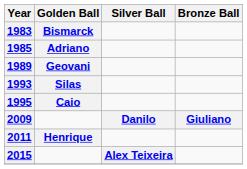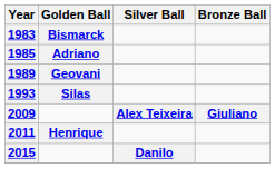- row: 1995 | Caio
2009 | Silver Ball: Danilo -> Alex Teixeira
2015 | Silver Ball: Alex Teixeira -> Danilo
